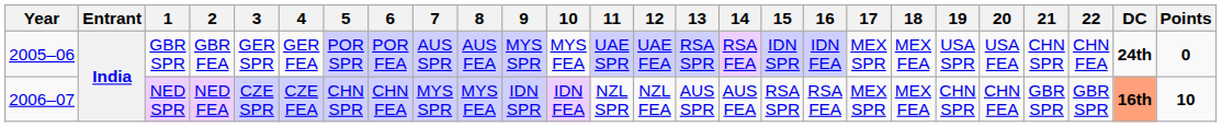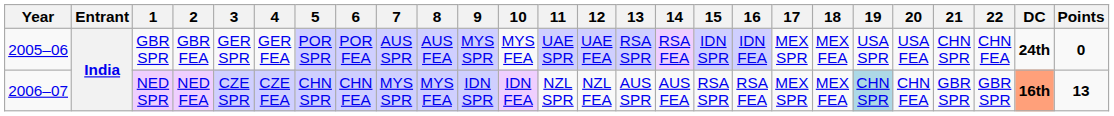NED SPR | 19: no background -> lightblue background
NED SPR | Points: 10 -> 13
